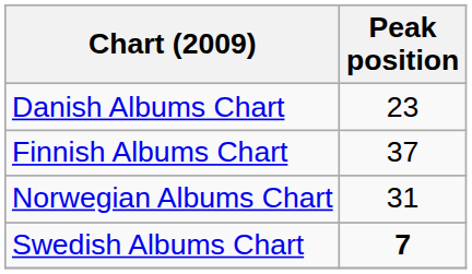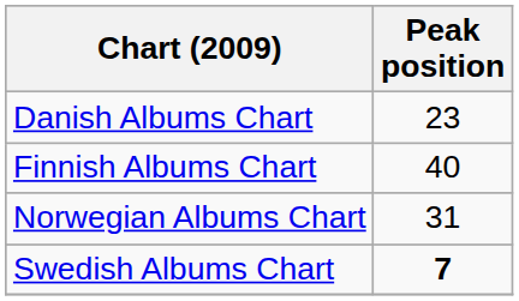Finnish Albums Chart | Peak position: 37 -> 40
